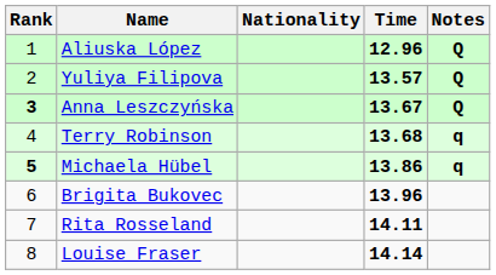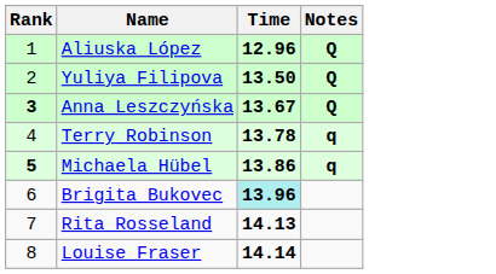- column: Nationality
Yuliya Filipova | Time: 13.57 -> 13.50
Terry Robinson | Time: 13.68 -> 13.78
Brigita Bukovec | Time: no background -> paleturquoise background
Rita Rosseland | Time: 14.11 -> 14.13
